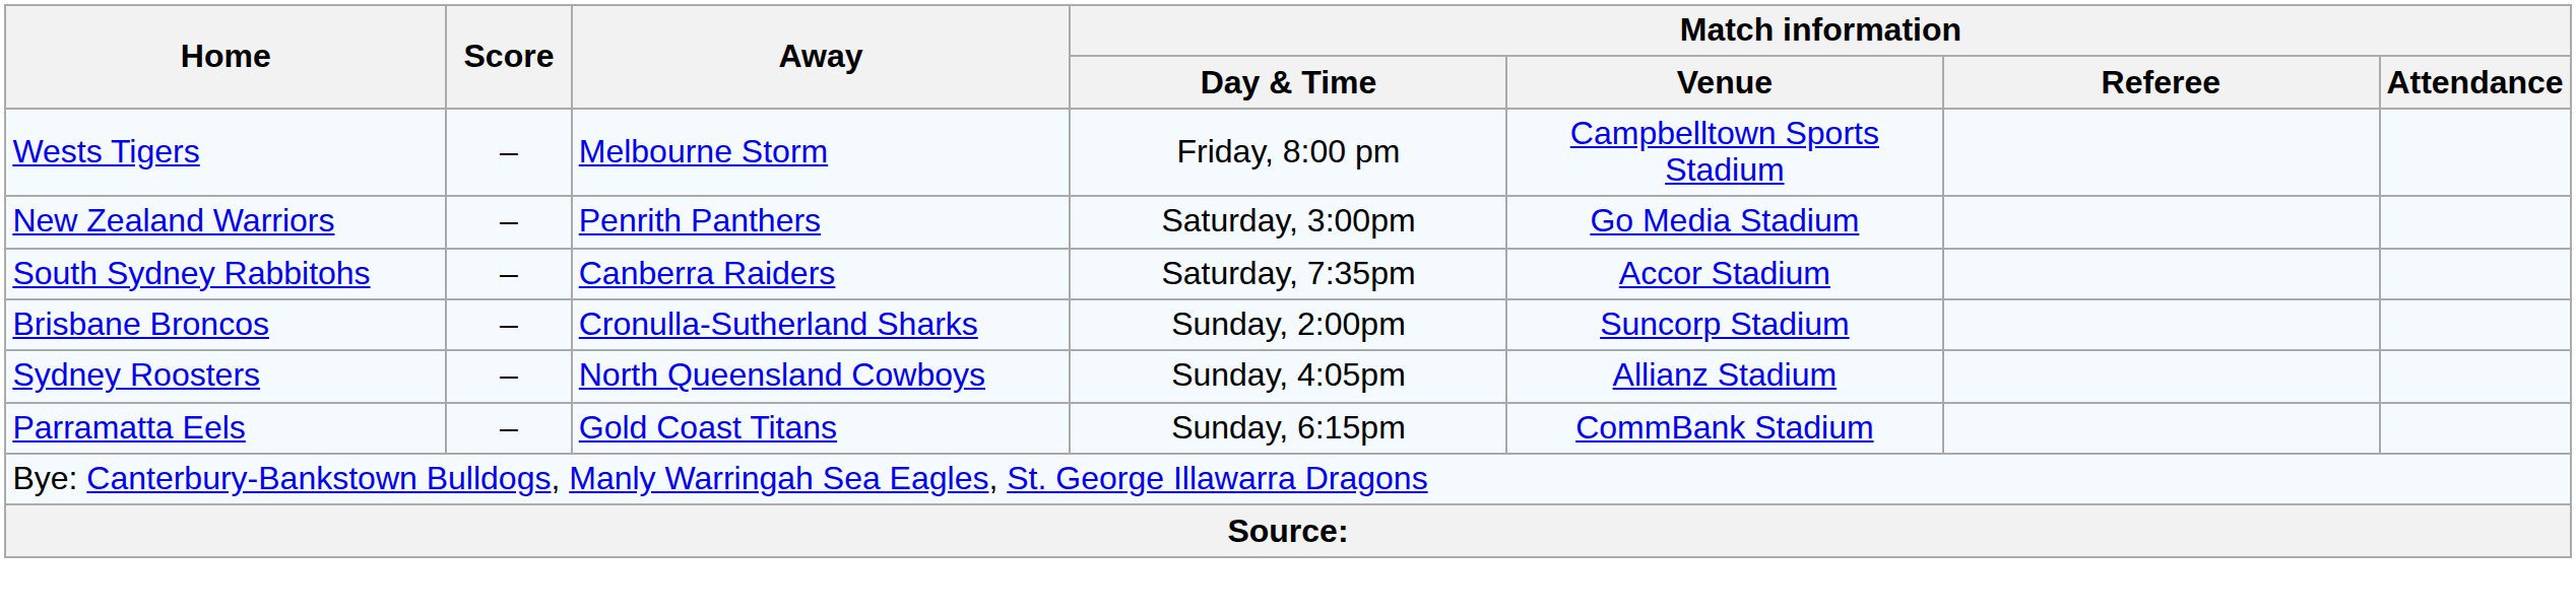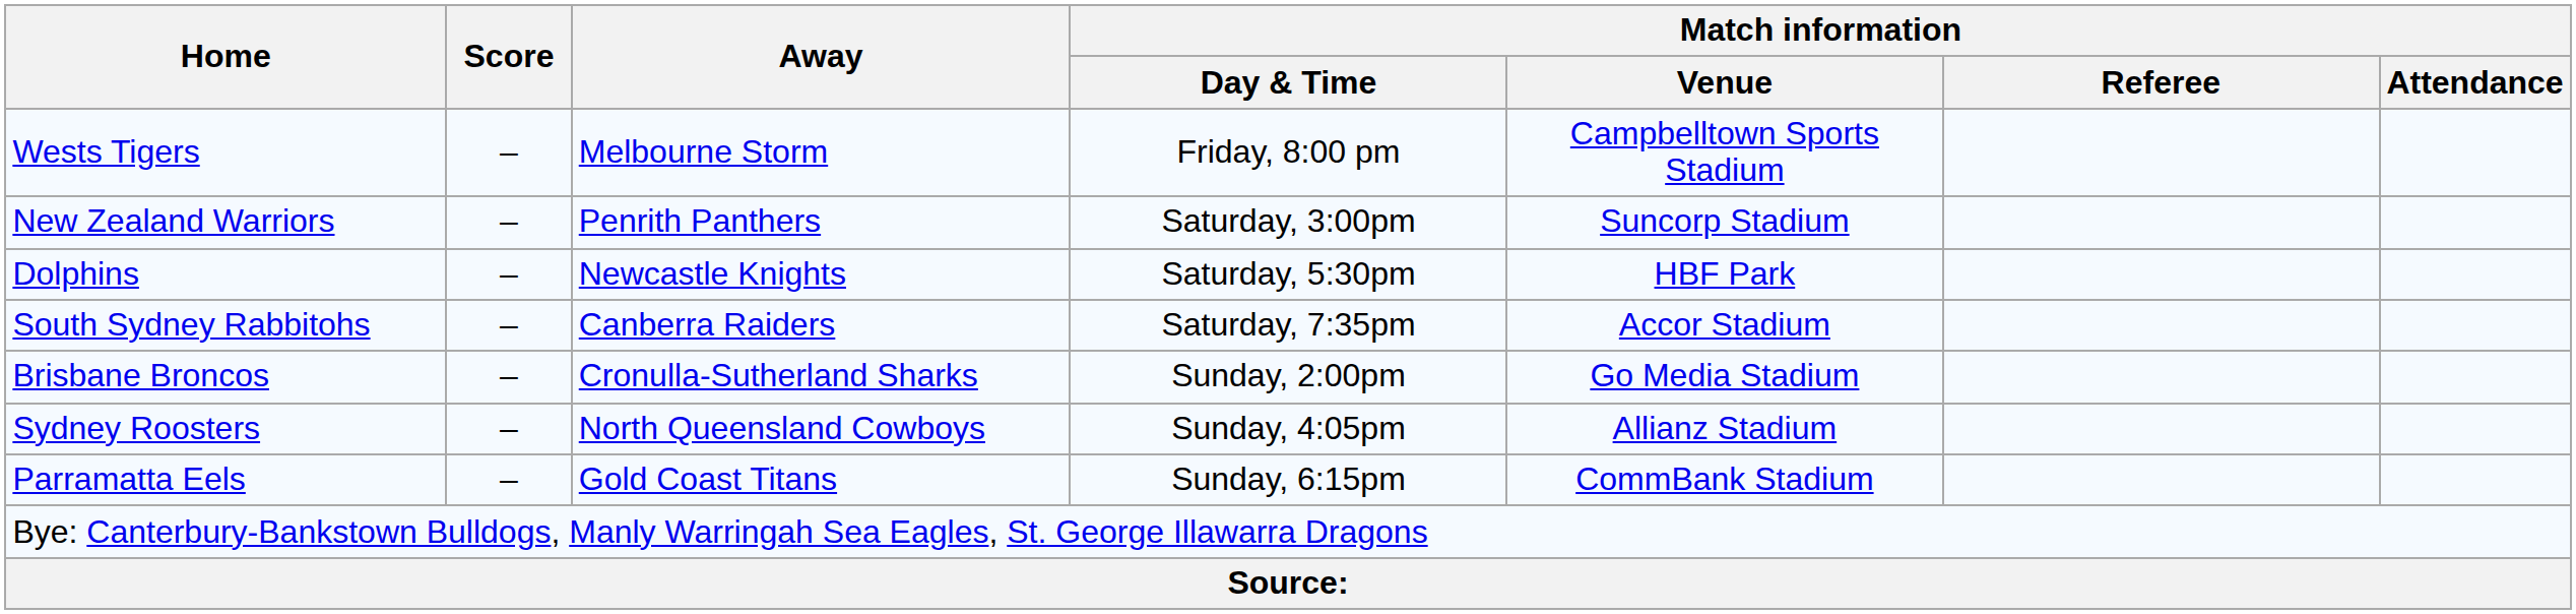New Zealand Warriors | Match information / Venue: Go Media Stadium -> Suncorp Stadium
+ row: Dolphins | – | Newcastle Knights | Saturday, 5:30pm | HBF Park
Brisbane Broncos | Match information / Venue: Suncorp Stadium -> Go Media Stadium
